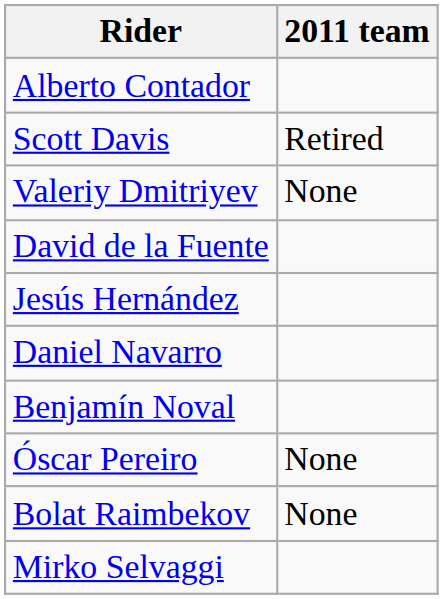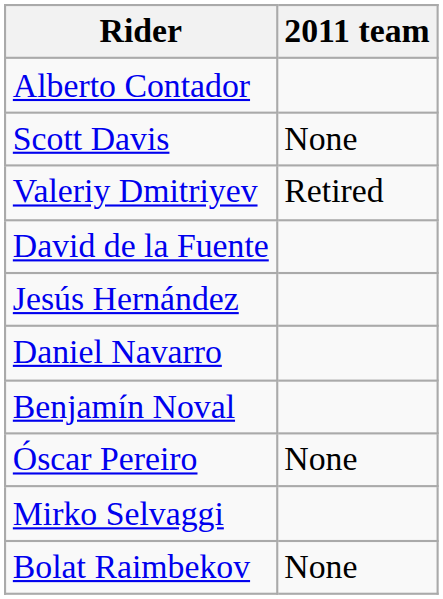Scott Davis | 2011 team: Retired -> None
Valeriy Dmitriyev | 2011 team: None -> Retired
rows swapped: Bolat Raimbekov <-> Mirko Selvaggi
